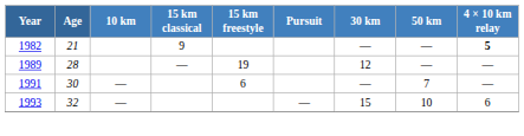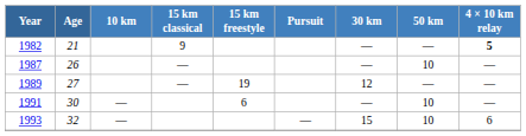+ row: 1987 | 26 | — | — | 10 | —
1989 | Age: 28 -> 27
1991 | 50 km: 7 -> 10
